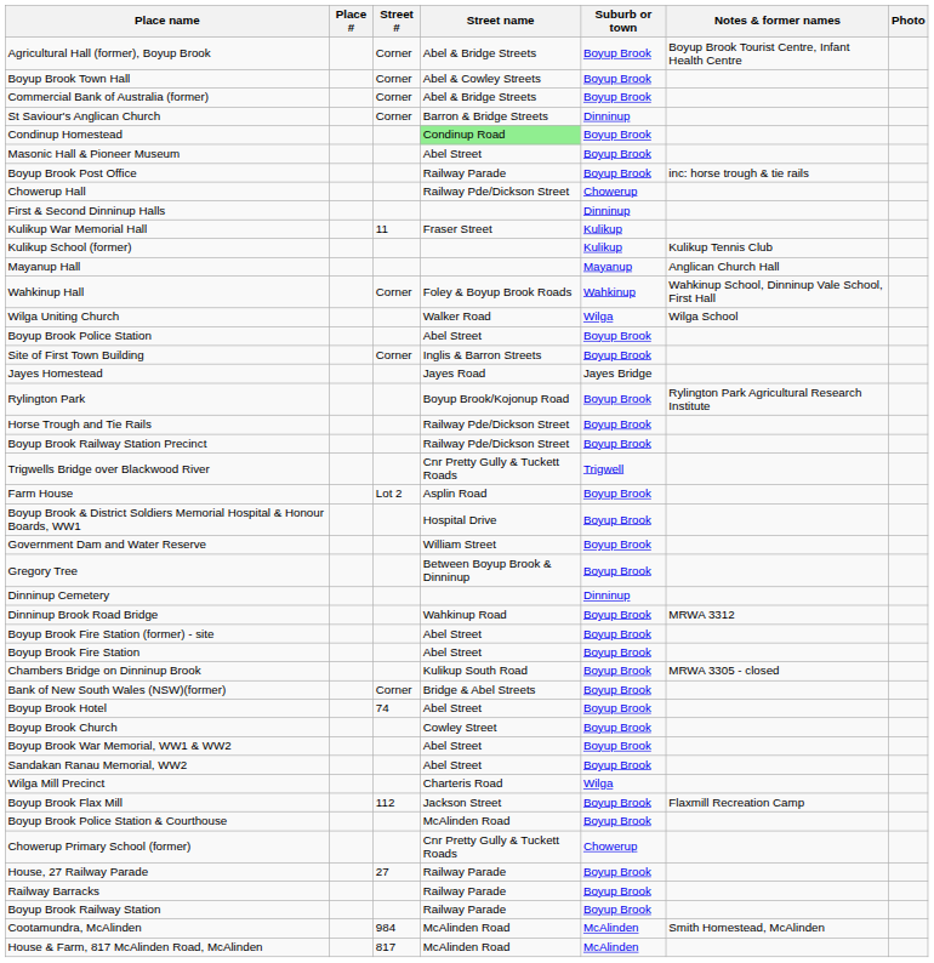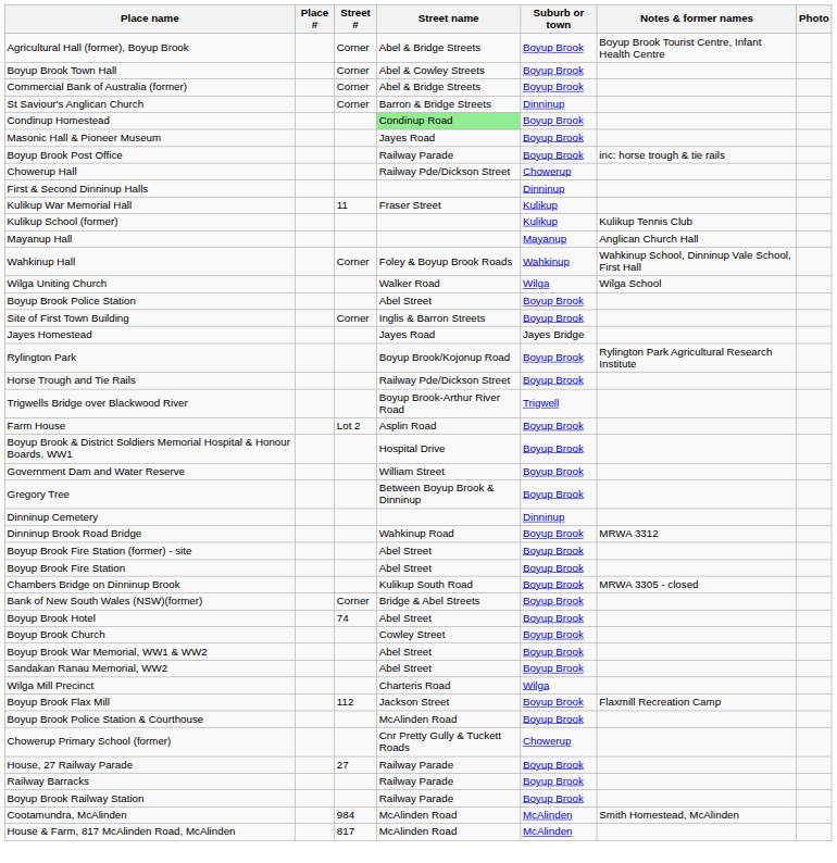Masonic Hall & Pioneer Museum | Street name: Abel Street -> Jayes Road
- row: Boyup Brook Railway Station Precinct | Railway Pde/Dickson Street | Boyup Brook
Trigwells Bridge over Blackwood River | Street name: Cnr Pretty Gully & Tuckett Roads -> Boyup Brook-Arthur River Road
